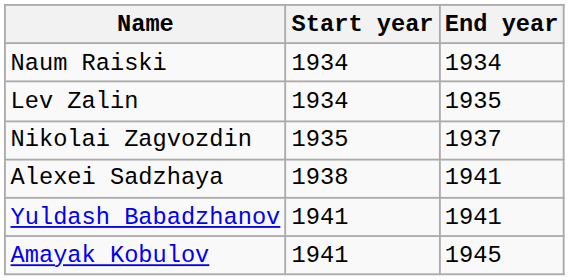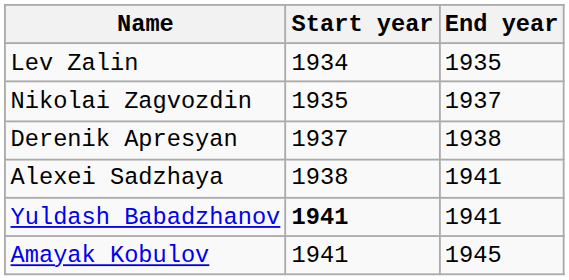- row: Naum Raiski | 1934 | 1934
+ row: Derenik Apresyan | 1937 | 1938
Yuldash Babadzhanov | Start year: normal -> bold
